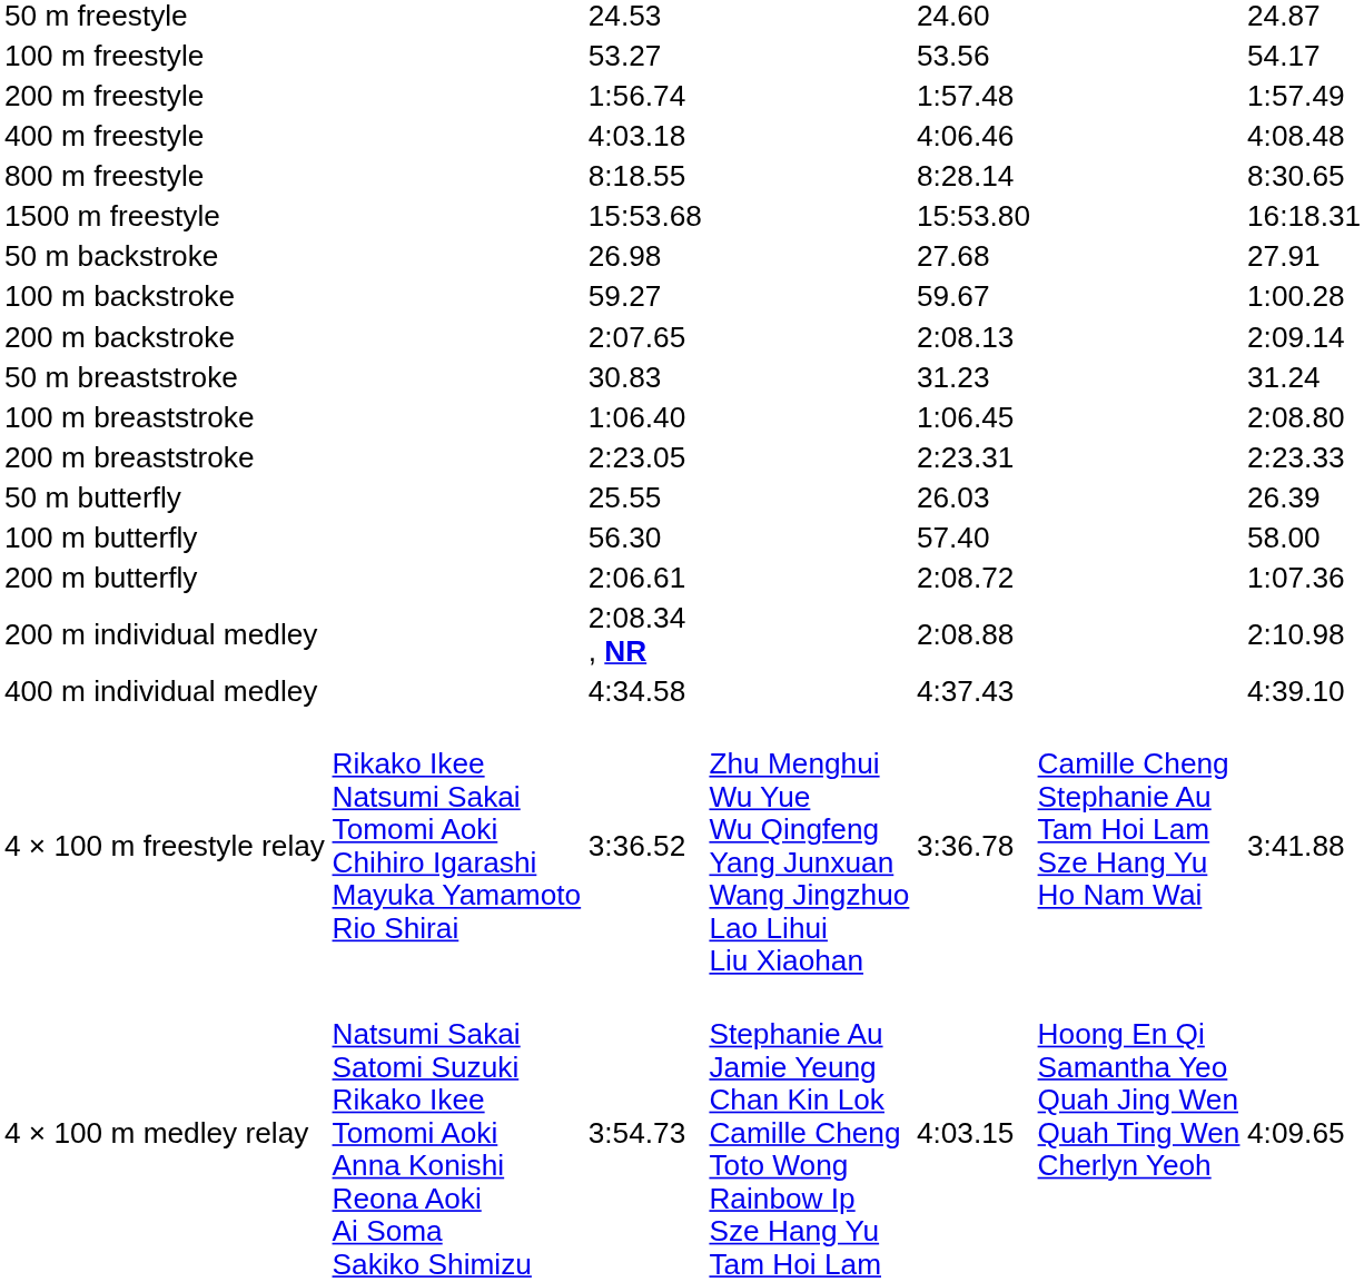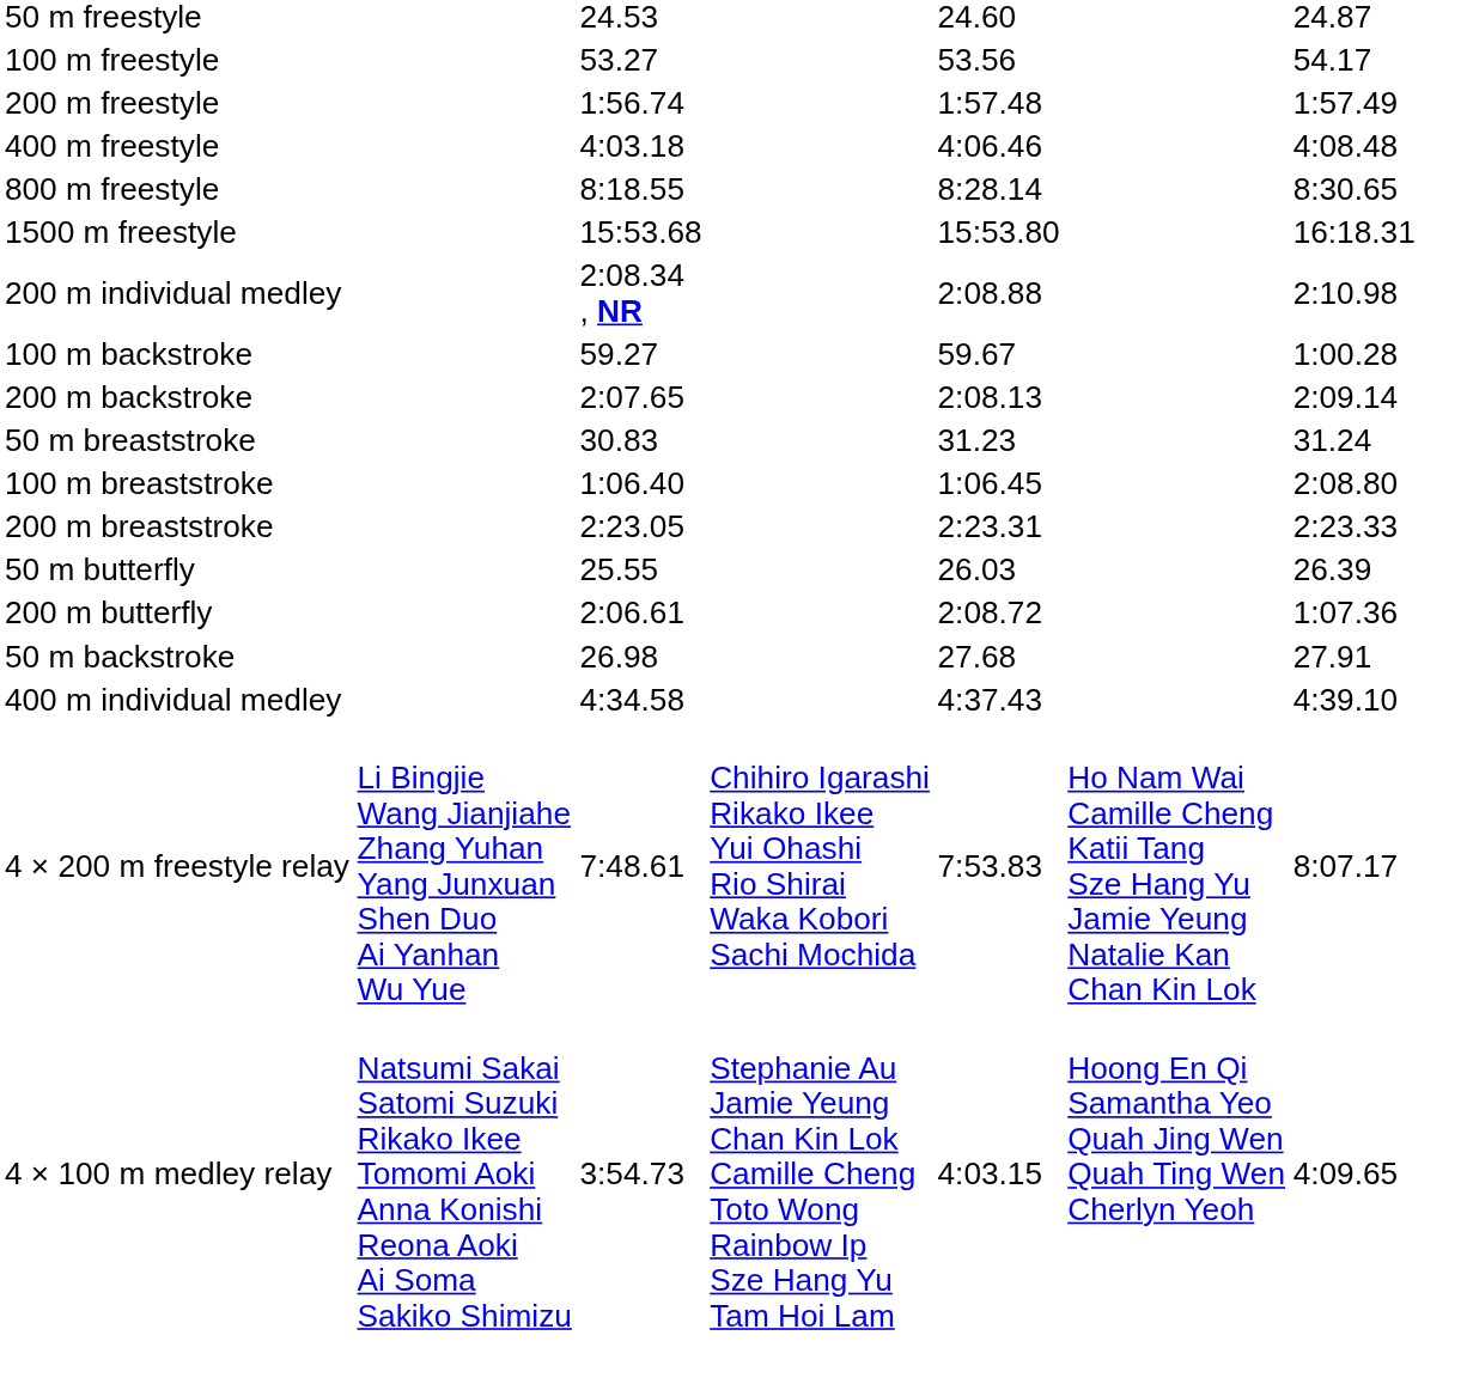rows swapped: 50 m backstroke <-> 200 m individual medley
- row: 100 m butterfly | 56.30 | 57.40 | 58.00
- row: 4 × 100 m freestyle relay | Rikako Ikee Natsumi Sakai Tomomi Aoki Chihiro Igarashi Mayuka Yamamoto Rio Shirai | 3:36.52 | Zhu Menghui Wu Yue Wu Qingfeng Yang Junxuan Wang Jingzhuo Lao Lihui Liu Xiaohan | 3:36.78 | Camille Cheng Stephanie Au Tam Hoi Lam Sze Hang Yu Ho Nam Wai | 3:41.88
+ row: 4 × 200 m freestyle relay | Li Bingjie Wang Jianjiahe Zhang Yuhan Yang Junxuan Shen Duo Ai Yanhan Wu Yue | 7:48.61 | Chihiro Igarashi Rikako Ikee Yui Ohashi Rio Shirai Waka Kobori Sachi Mochida | 7:53.83 | Ho Nam Wai Camille Cheng Katii Tang Sze Hang Yu Jamie Yeung Natalie Kan Chan Kin Lok | 8:07.17
